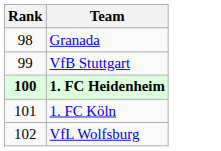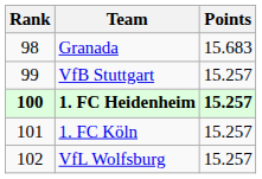+ column: Points | 15.683 | 15.257 | 15.257 | 15.257 | 15.257
